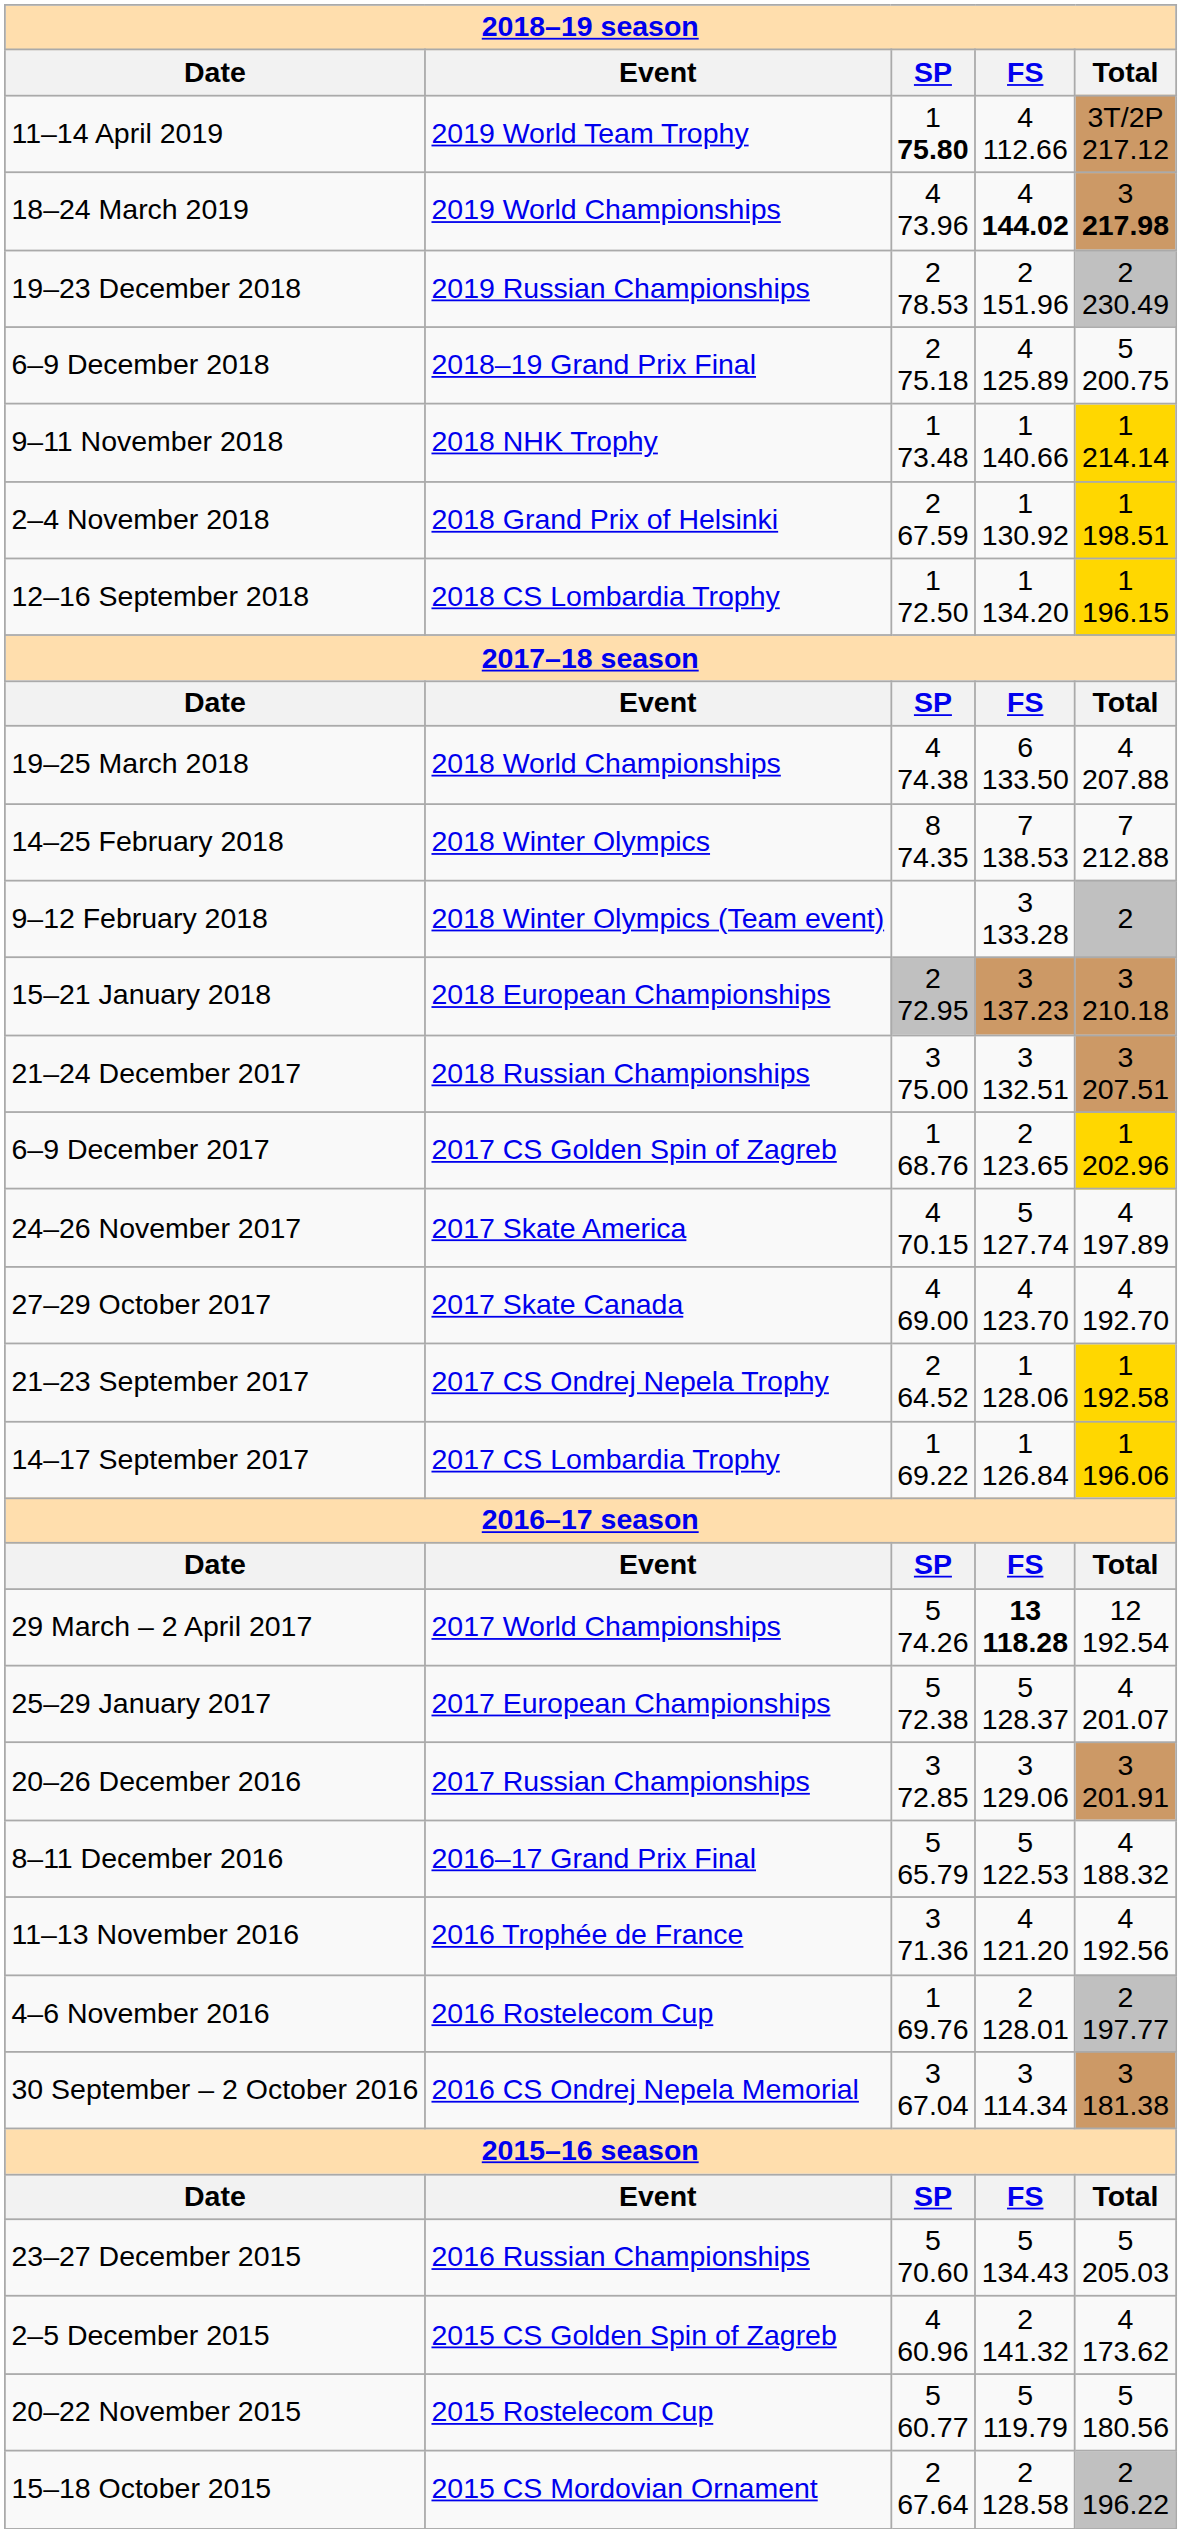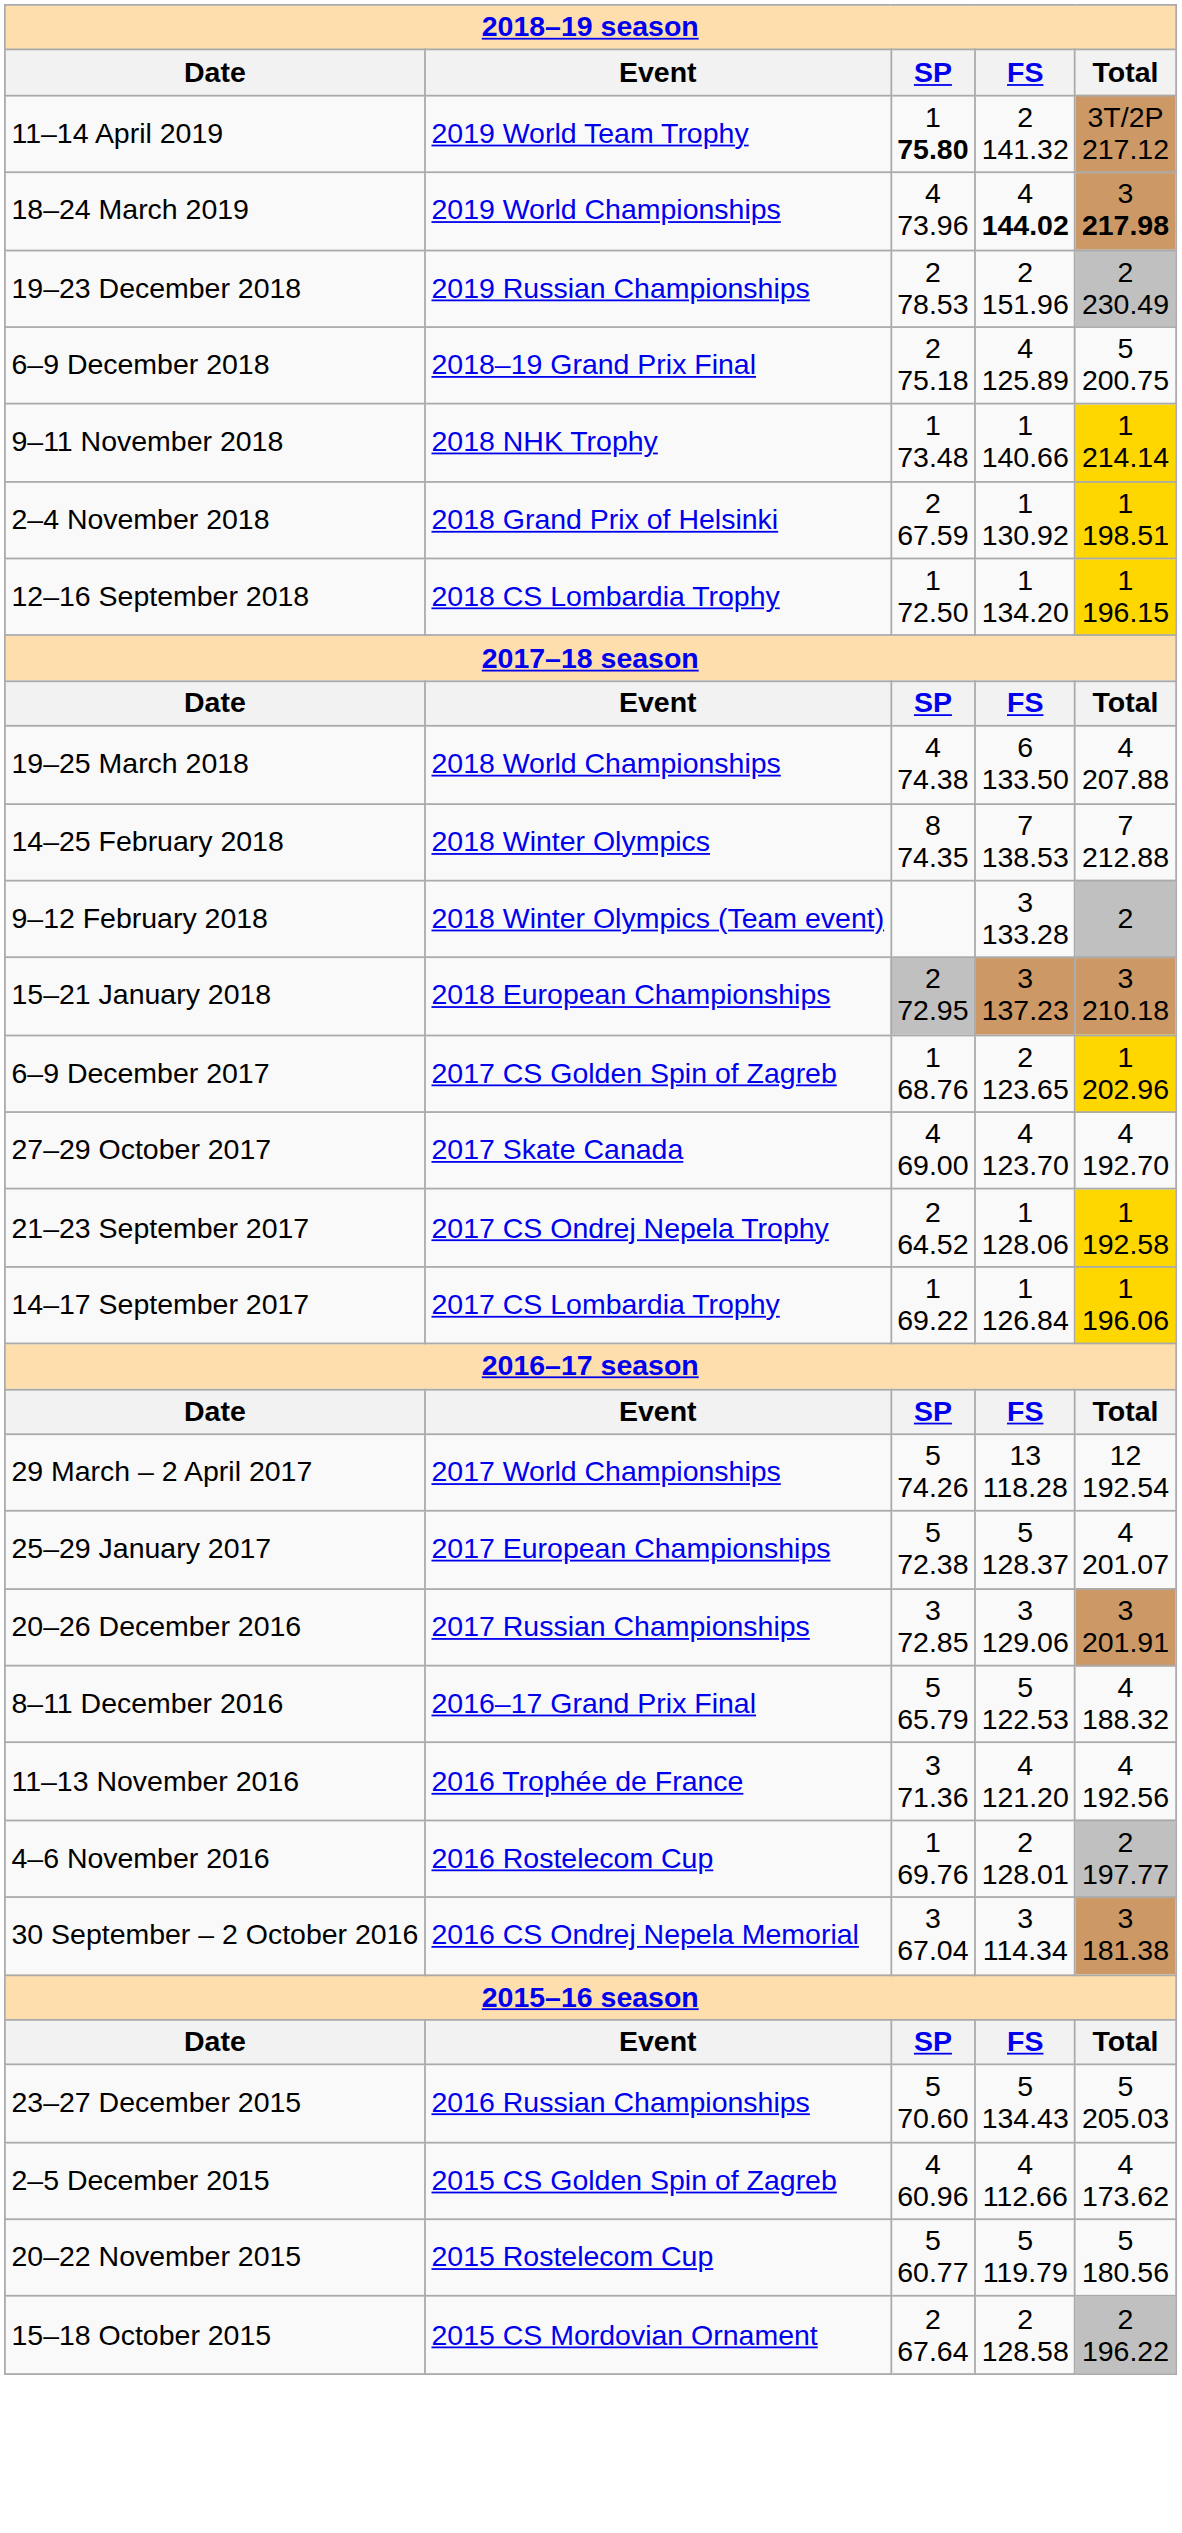11–14 April 2019 | column 4: 4 112.66 -> 2 141.32
- row: 21–24 December 2017 | 2018 Russian Championships | 3 75.00 | 3 132.51 | 3 207.51
- row: 24–26 November 2017 | 2017 Skate America | 4 70.15 | 5 127.74 | 4 197.89
29 March – 2 April 2017 | column 4: bold -> normal
2–5 December 2015 | column 4: 2 141.32 -> 4 112.66
